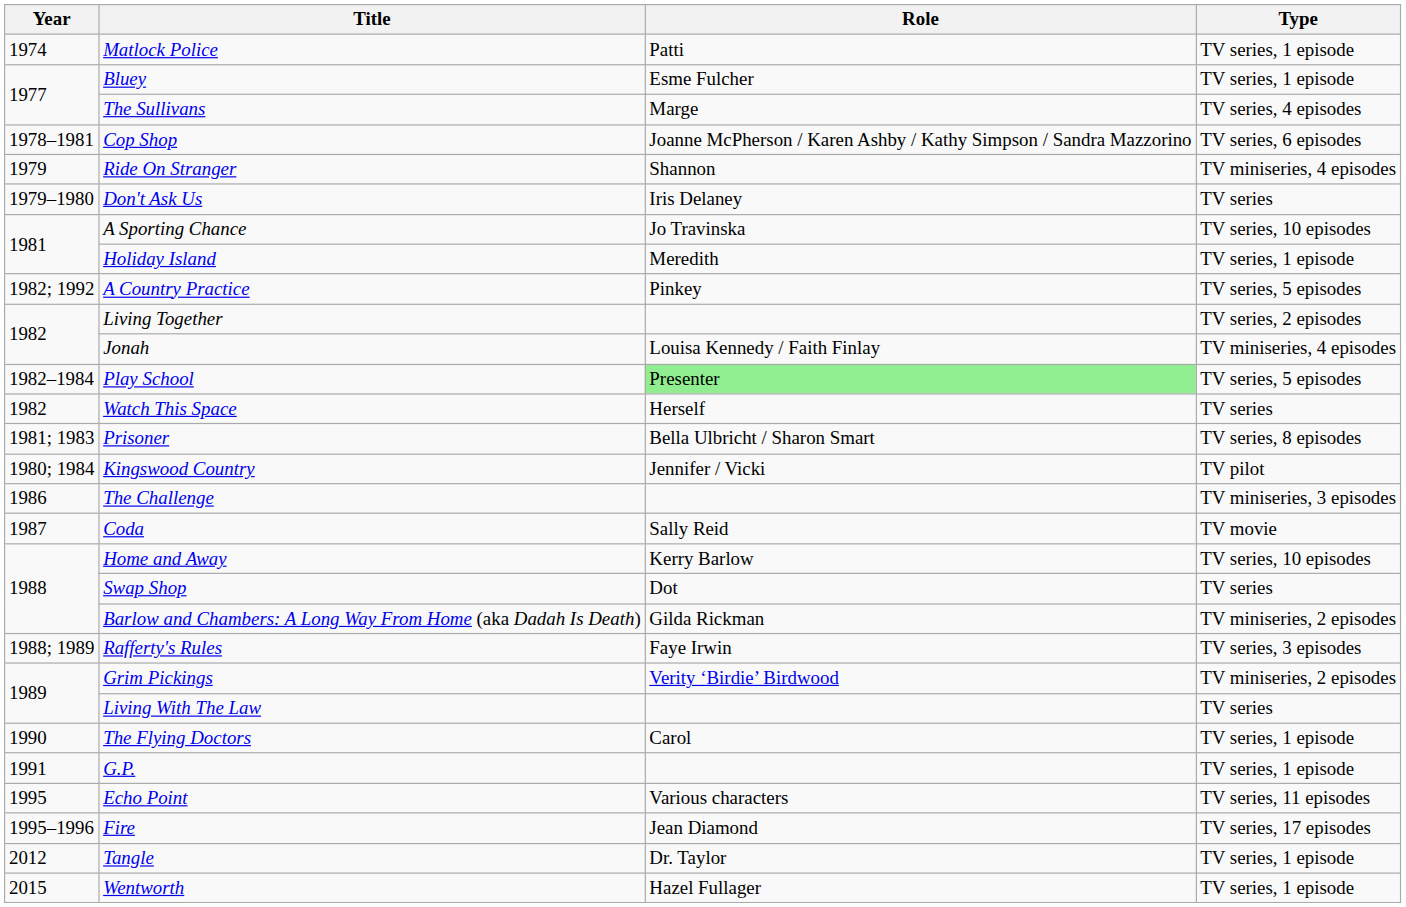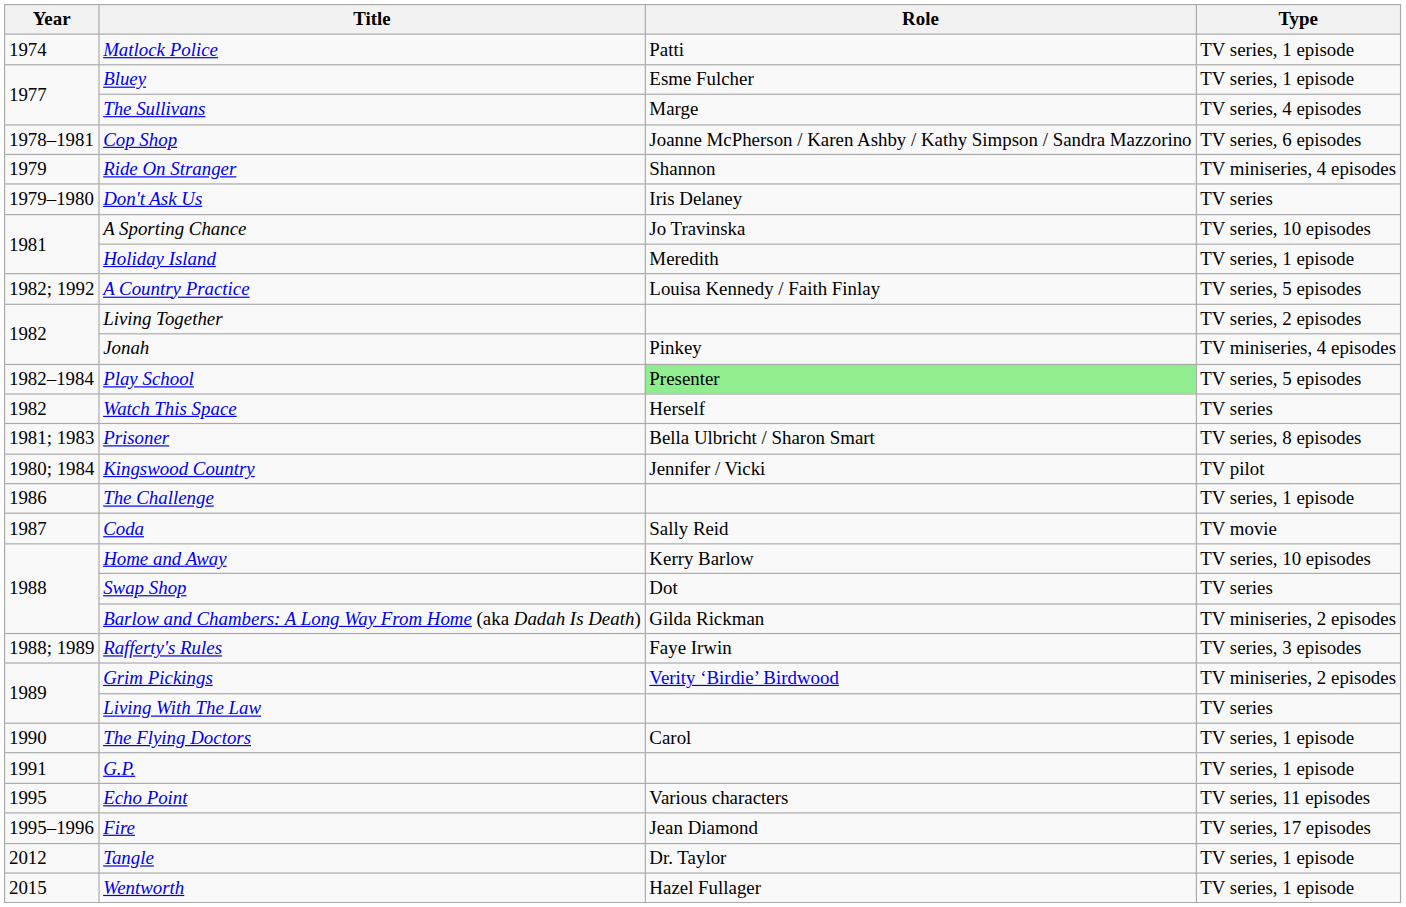A Country Practice | Role: Pinkey -> Louisa Kennedy / Faith Finlay
Jonah | Role: Louisa Kennedy / Faith Finlay -> Pinkey
The Challenge | Type: TV miniseries, 3 episodes -> TV series, 1 episode
